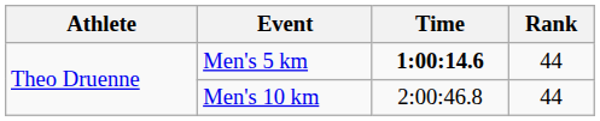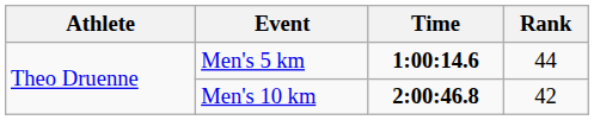Men's 10 km | Time: normal -> bold
Men's 10 km | Rank: 44 -> 42
